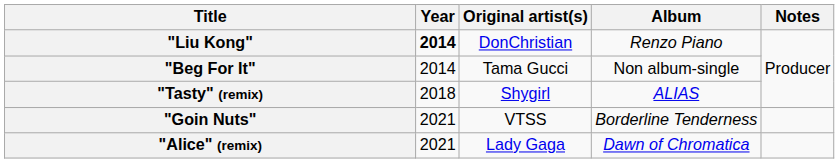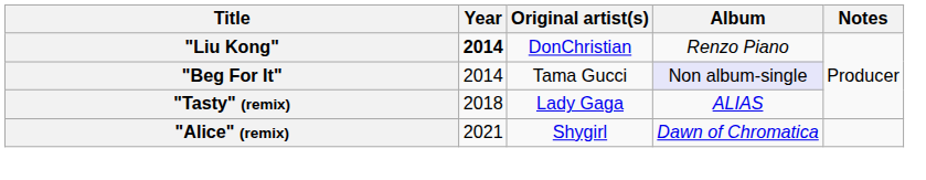"Beg For It" | Album: no background -> lavender background
"Tasty" (remix) | Original artist(s): Shygirl -> Lady Gaga
- row: "Goin Nuts" | 2021 | VTSS | Borderline Tenderness
"Alice" (remix) | Original artist(s): Lady Gaga -> Shygirl
